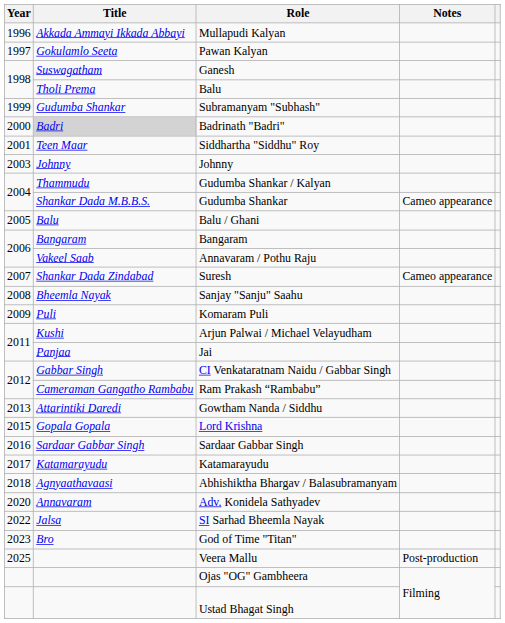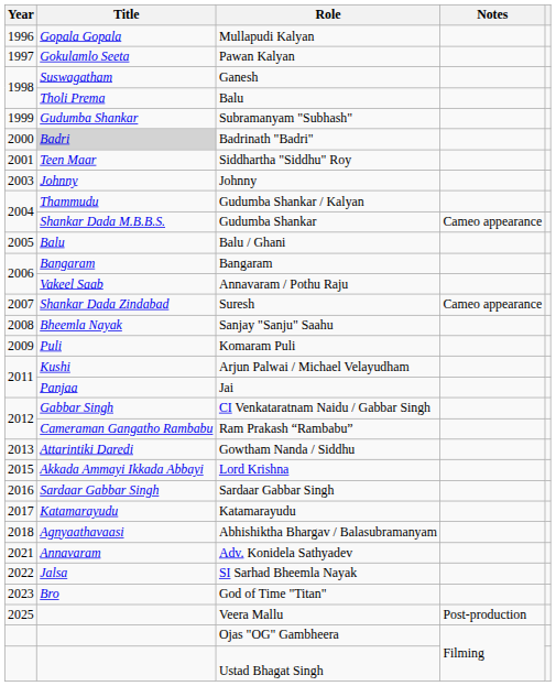Mullapudi Kalyan | Title: Akkada Ammayi Ikkada Abbayi -> Gopala Gopala
Lord Krishna | Title: Gopala Gopala -> Akkada Ammayi Ikkada Abbayi
Adv. Konidela Sathyadev | Year: 2020 -> 2021
